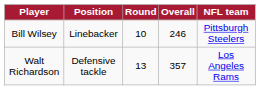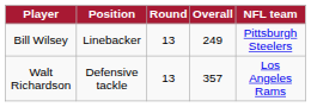Bill Wilsey | Round: 10 -> 13
Bill Wilsey | Overall: 246 -> 249
